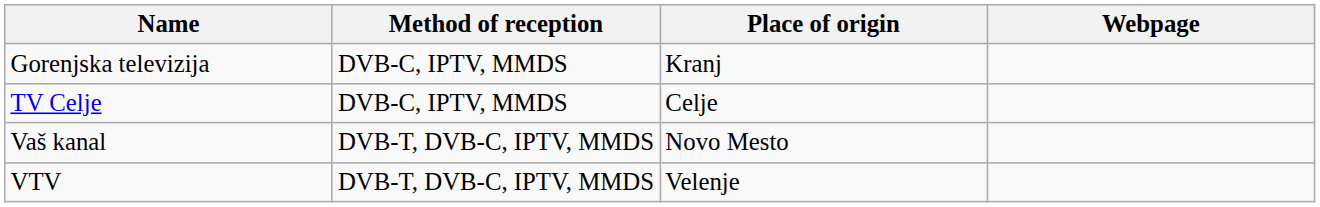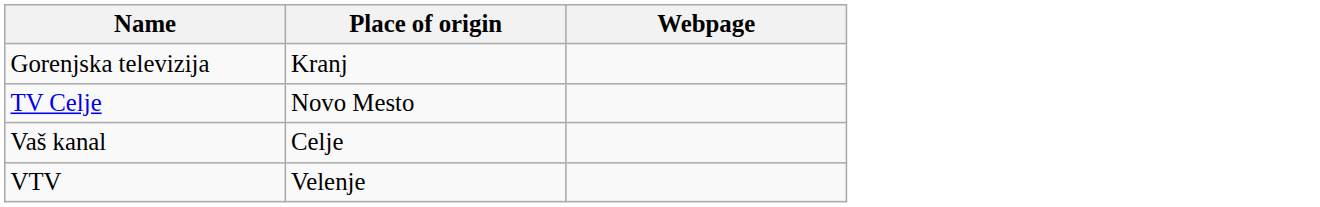- column: Method of reception | DVB-C, IPTV, MMDS | DVB-C, IPTV, MMDS | DVB-T, DVB-C, IPTV, MMDS | DVB-T, DVB-C, IPTV, MMDS
TV Celje | Place of origin: Celje -> Novo Mesto
Vaš kanal | Place of origin: Novo Mesto -> Celje
